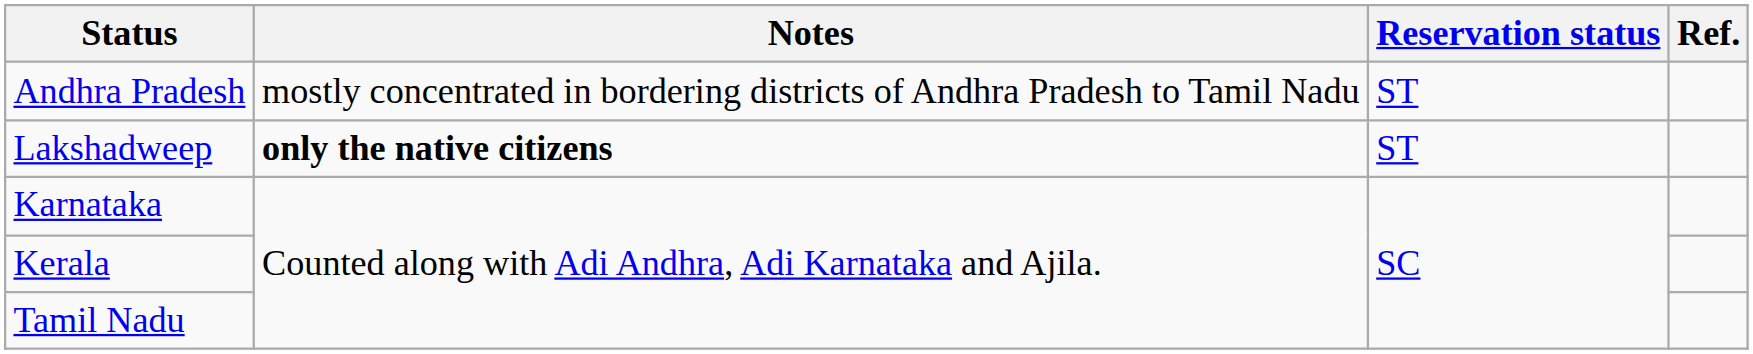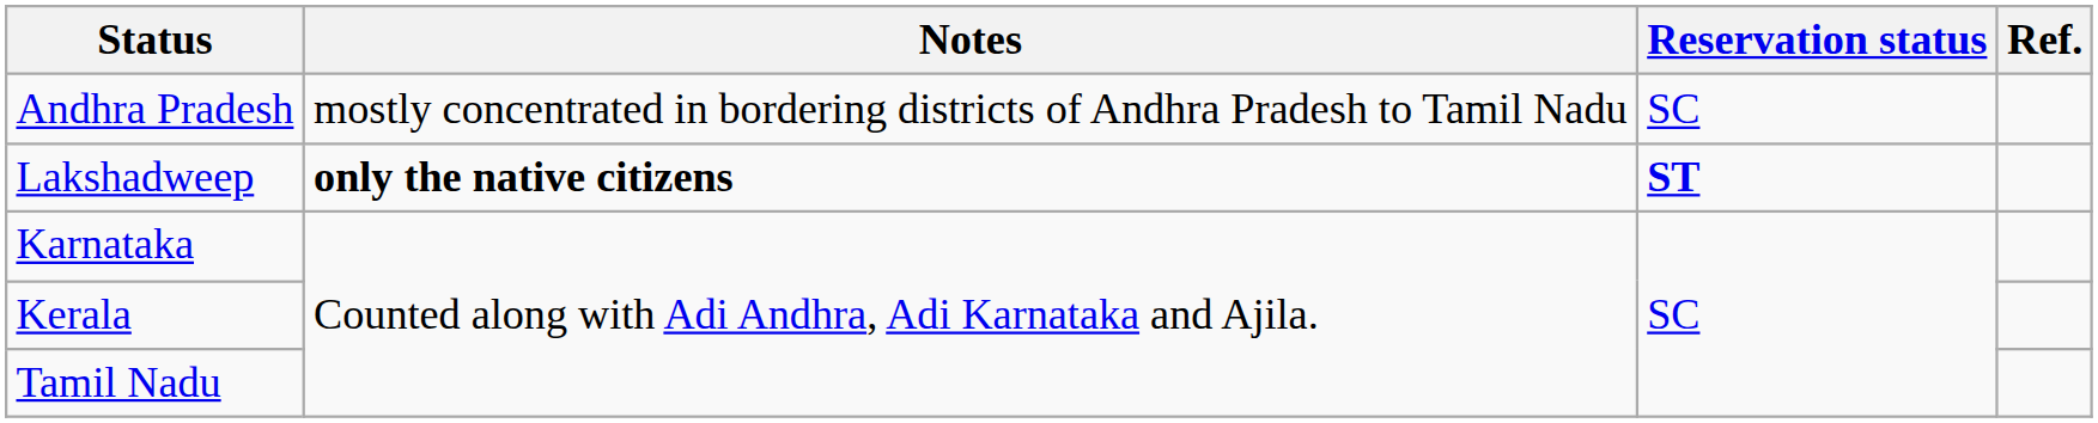Andhra Pradesh | Reservation status: ST -> SC
Lakshadweep | Reservation status: normal -> bold
